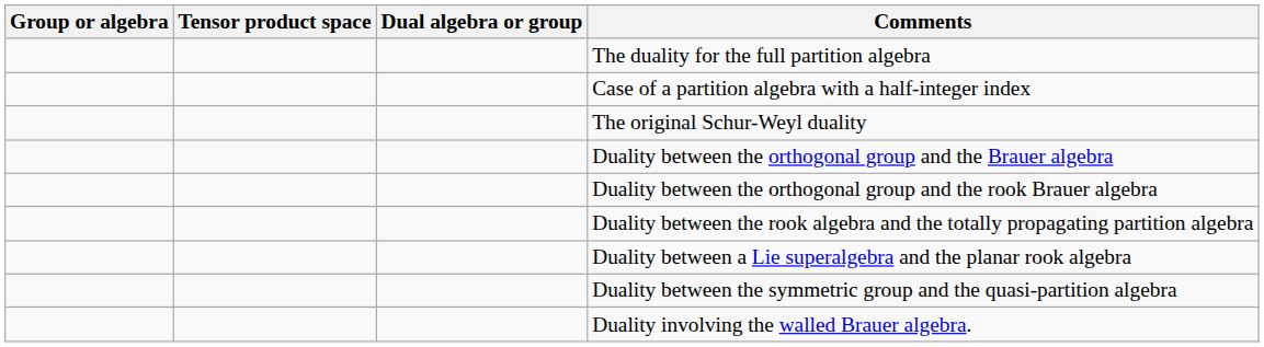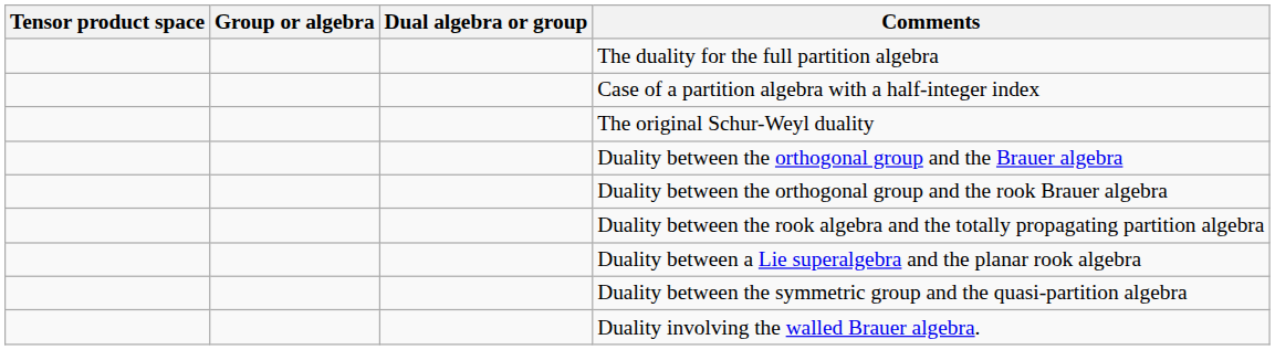columns swapped: Tensor product space <-> Group or algebra
